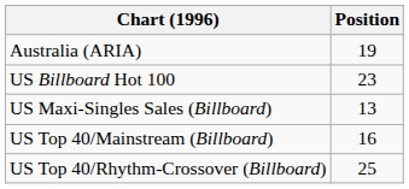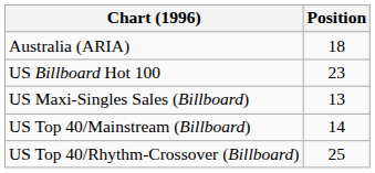Australia (ARIA) | Position: 19 -> 18
US Top 40/Mainstream (Billboard) | Position: 16 -> 14
